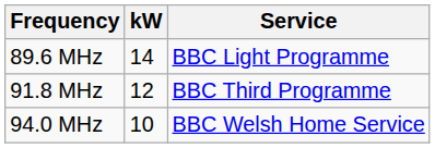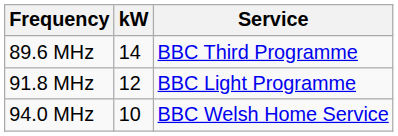89.6 MHz | Service: BBC Light Programme -> BBC Third Programme
91.8 MHz | Service: BBC Third Programme -> BBC Light Programme
